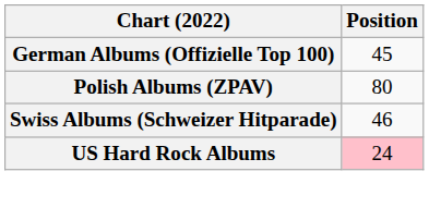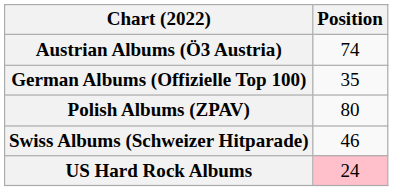+ row: Austrian Albums (Ö3 Austria) | 74
German Albums (Offizielle Top 100) | Position: 45 -> 35
